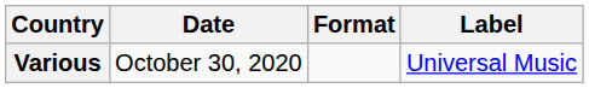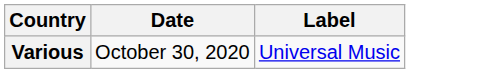- column: Format
